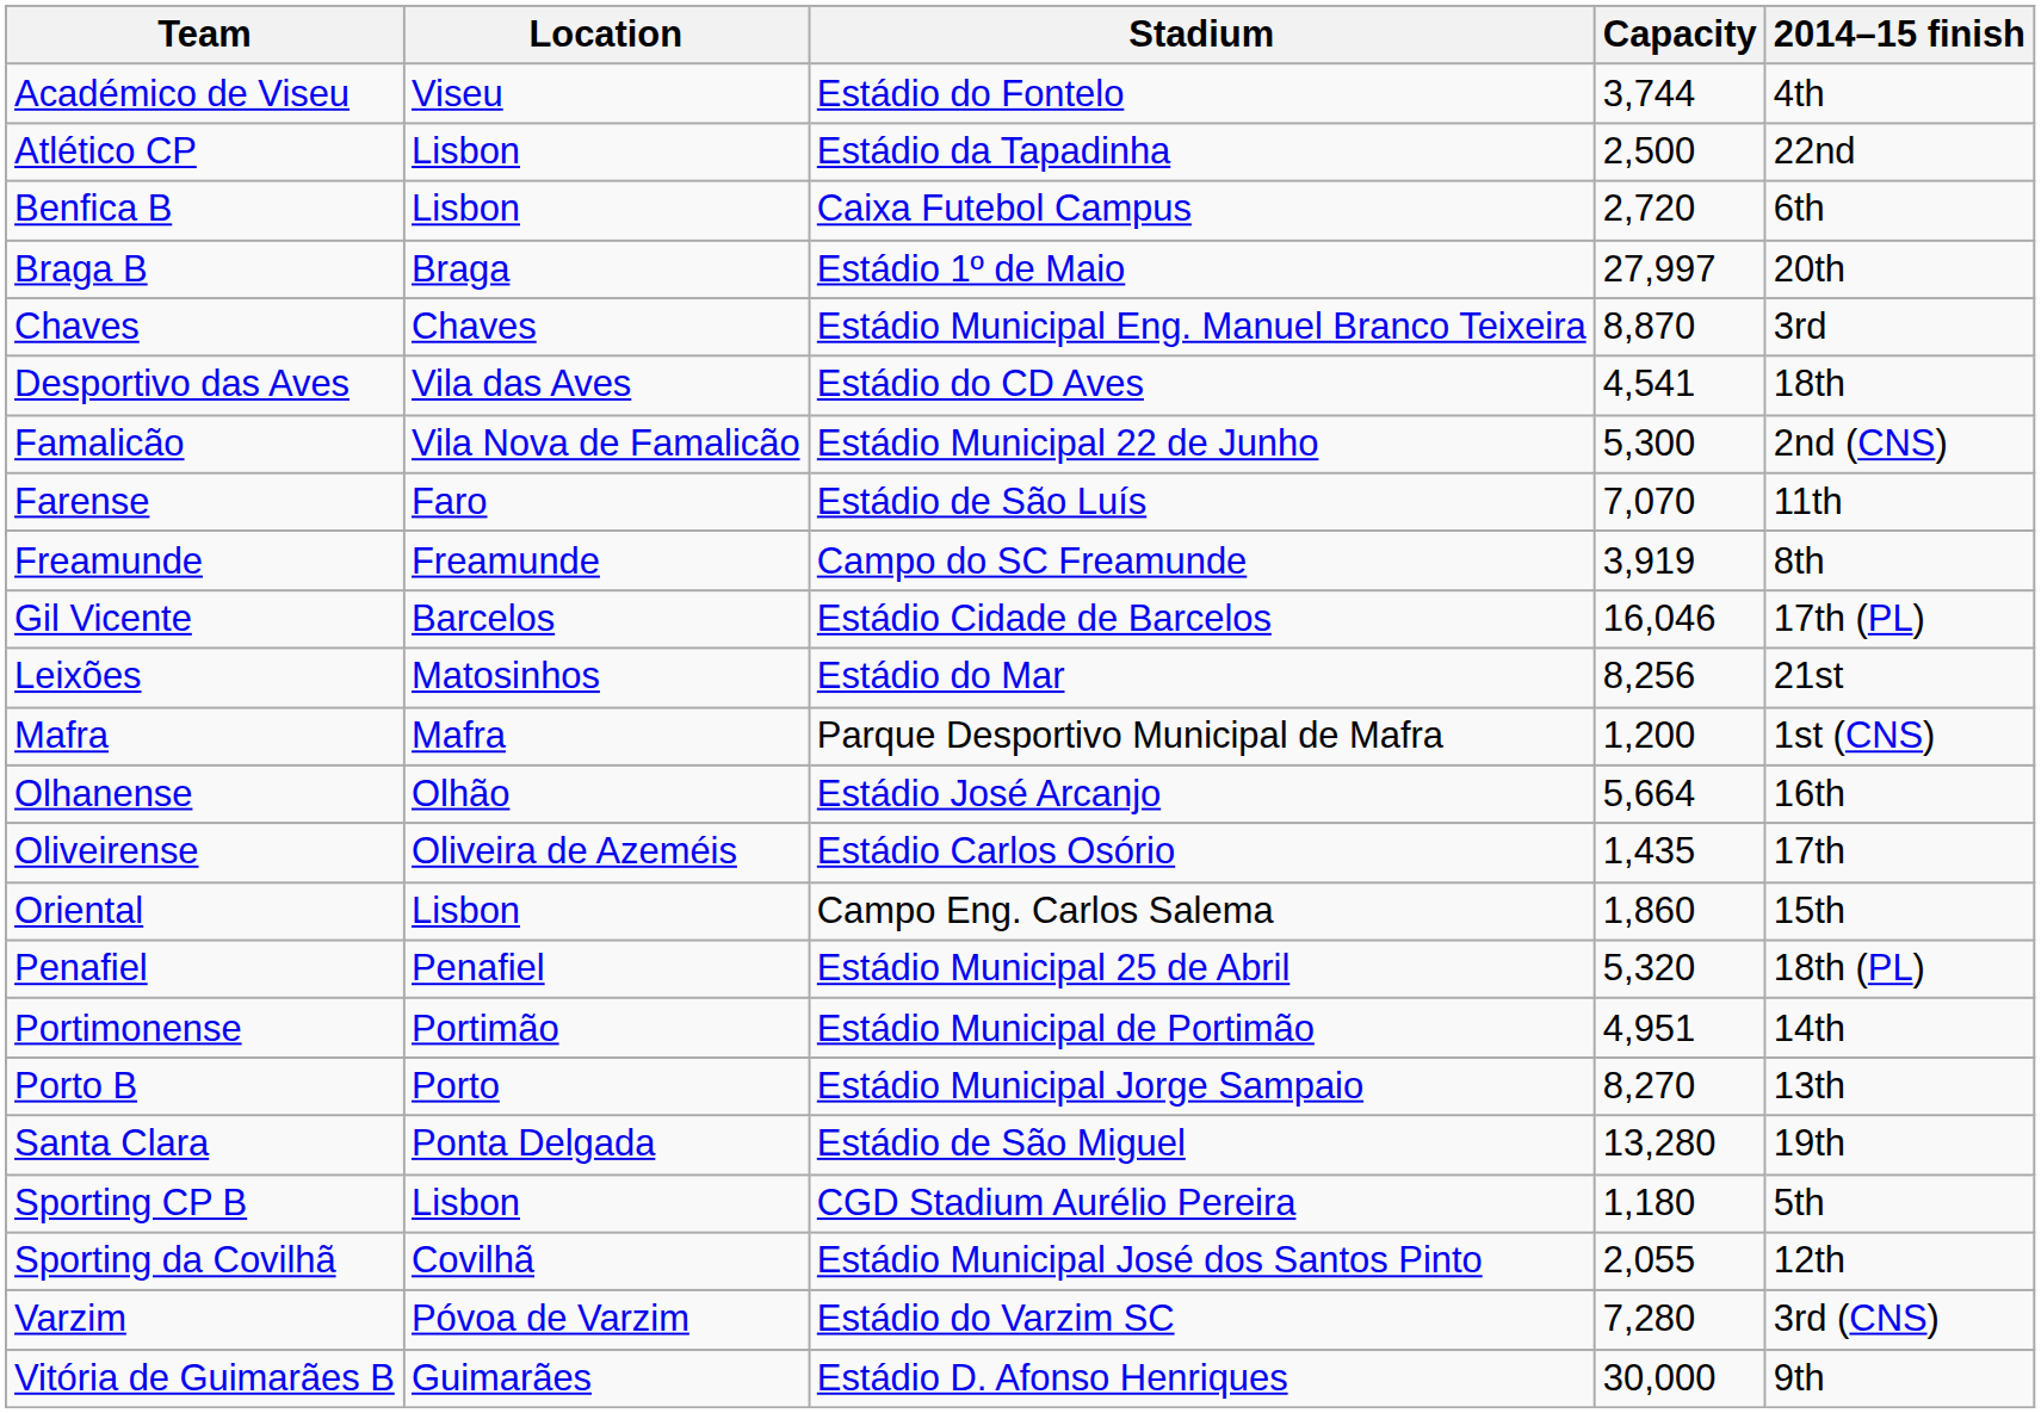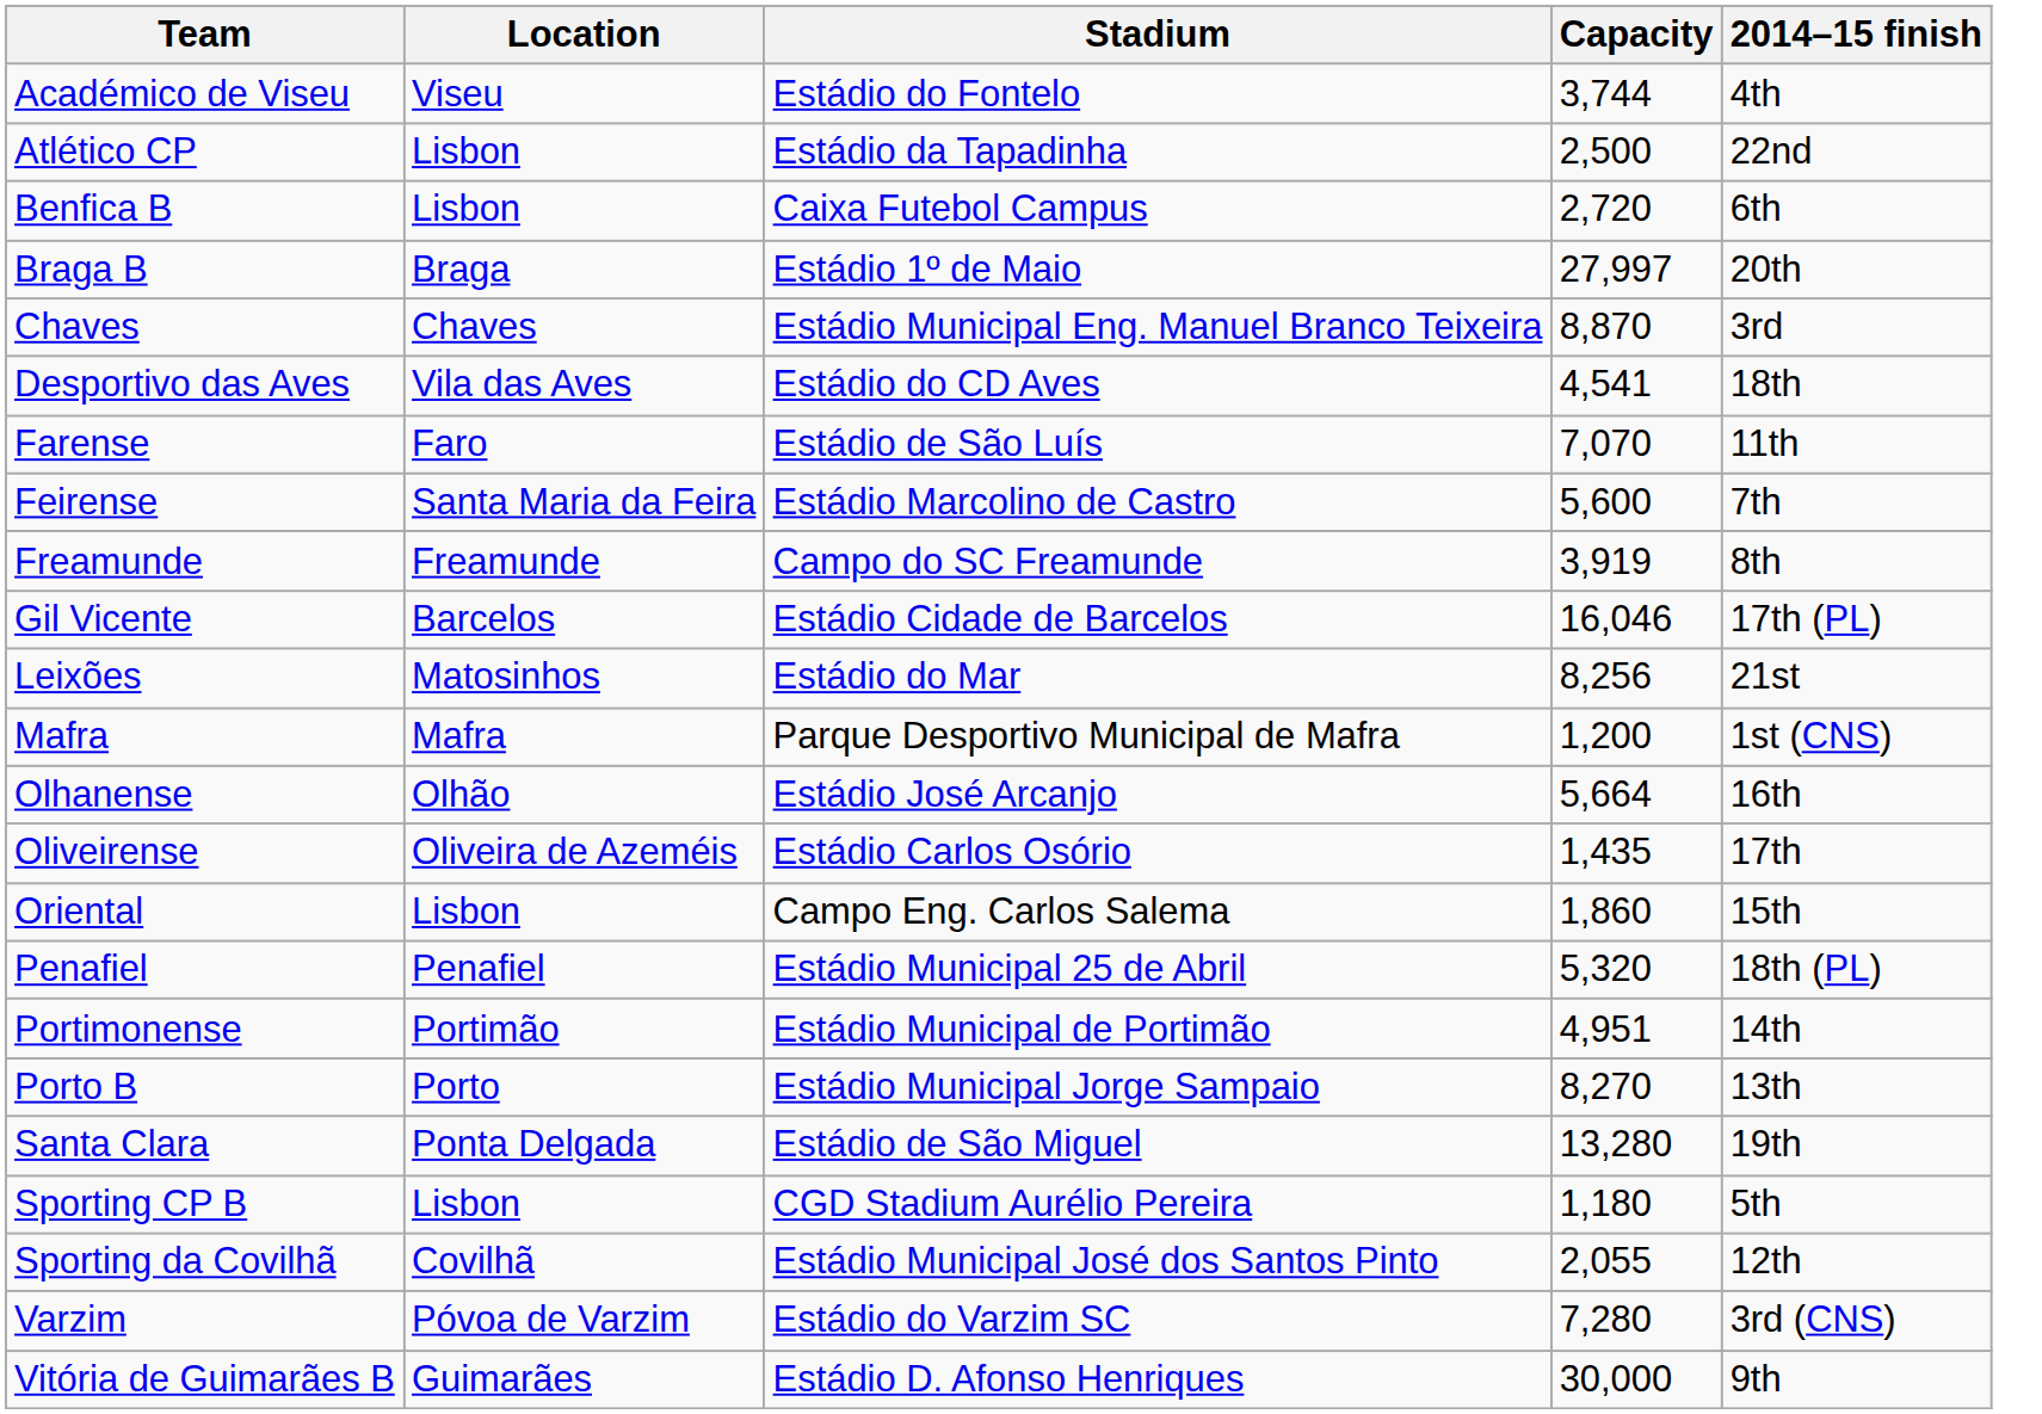- row: Famalicão | Vila Nova de Famalicão | Estádio Municipal 22 de Junho | 5,300 | 2nd (CNS)
+ row: Feirense | Santa Maria da Feira | Estádio Marcolino de Castro | 5,600 | 7th
